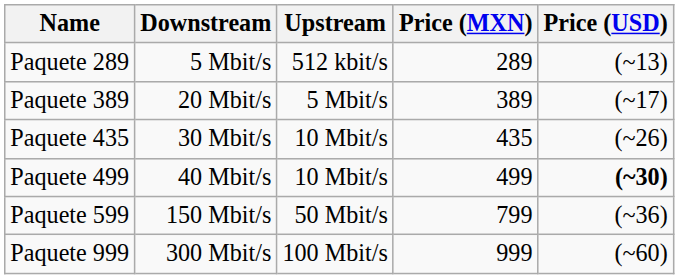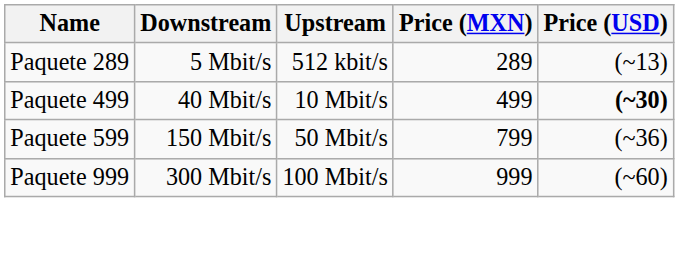- row: Paquete 389 | 20 Mbit/s | 5 Mbit/s | 389 | (~17)
- row: Paquete 435 | 30 Mbit/s | 10 Mbit/s | 435 | (~26)
